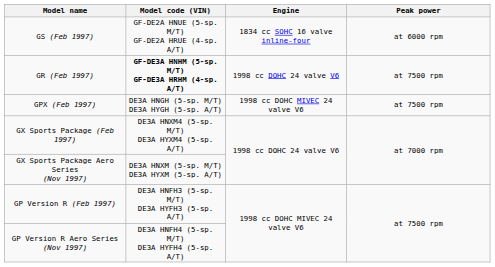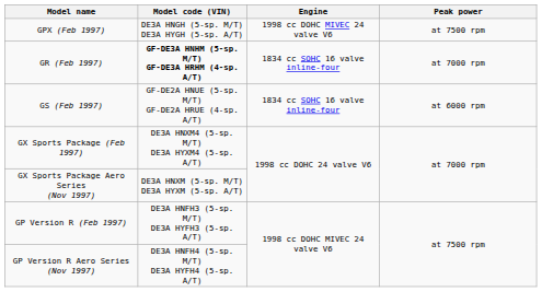rows swapped: GS (Feb 1997) <-> GPX (Feb 1997)
GR (Feb 1997) | Engine: 1998 cc DOHC 24 valve V6 -> 1834 cc SOHC 16 valve inline-four
GR (Feb 1997) | Peak power: at 7500 rpm -> at 7000 rpm
